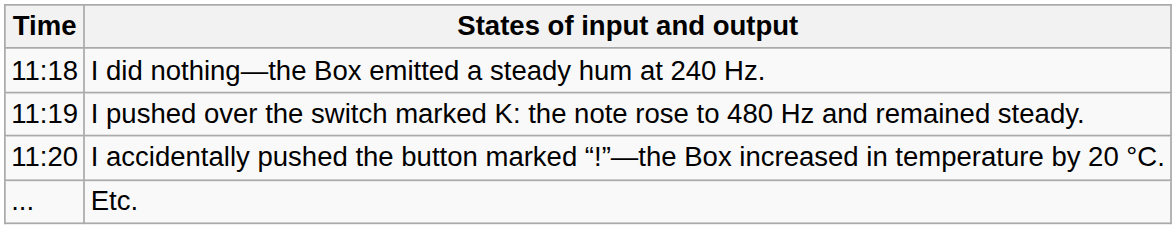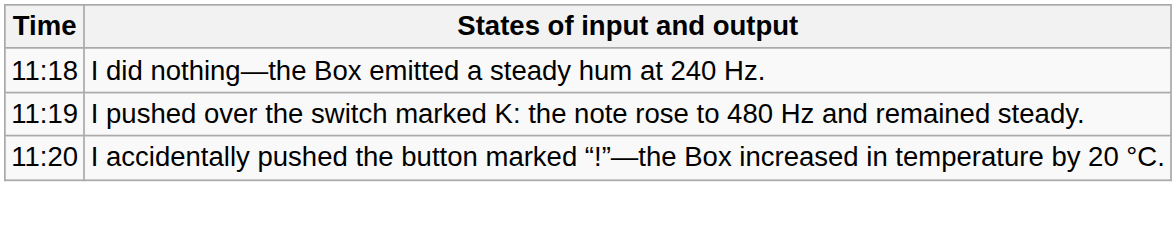- row: ... | Etc.
